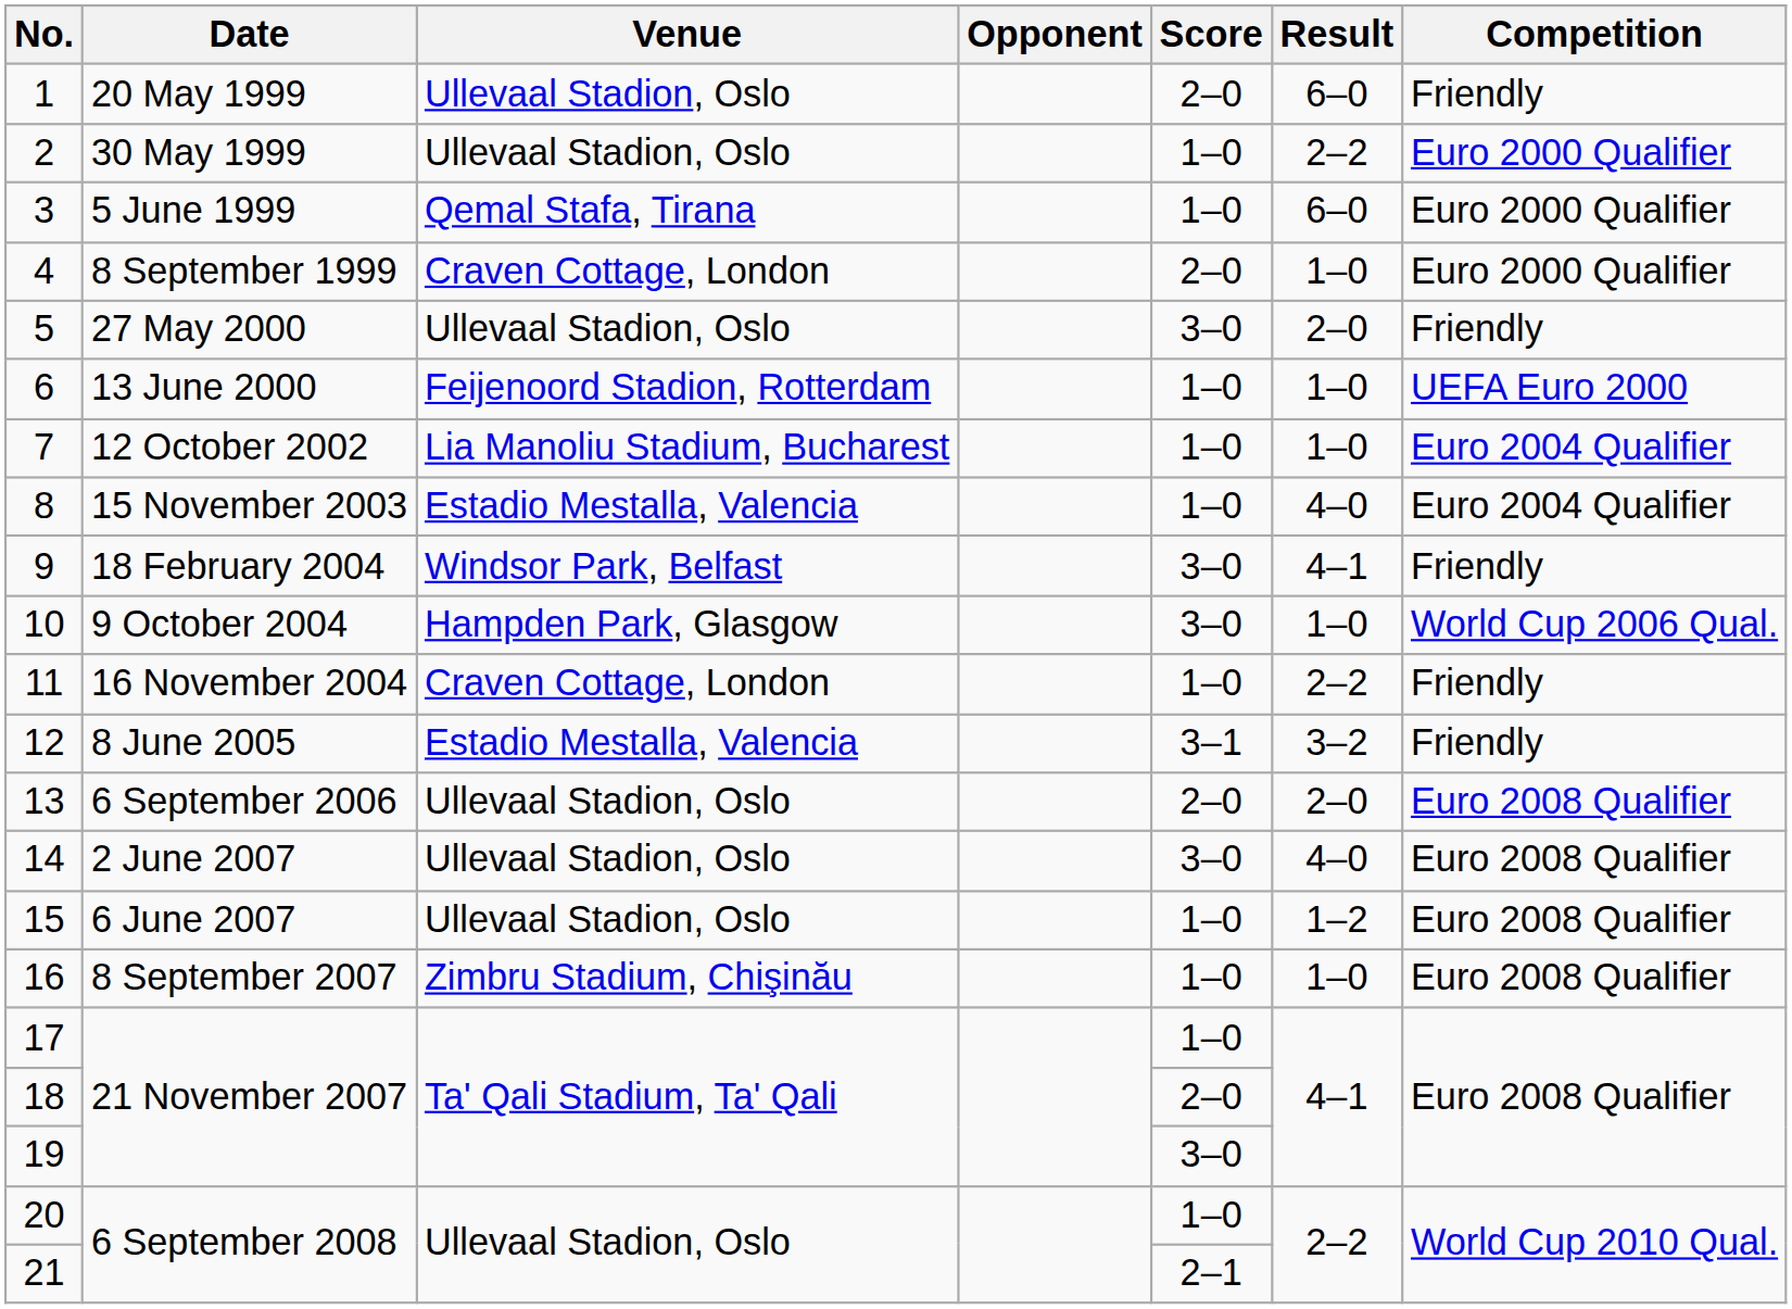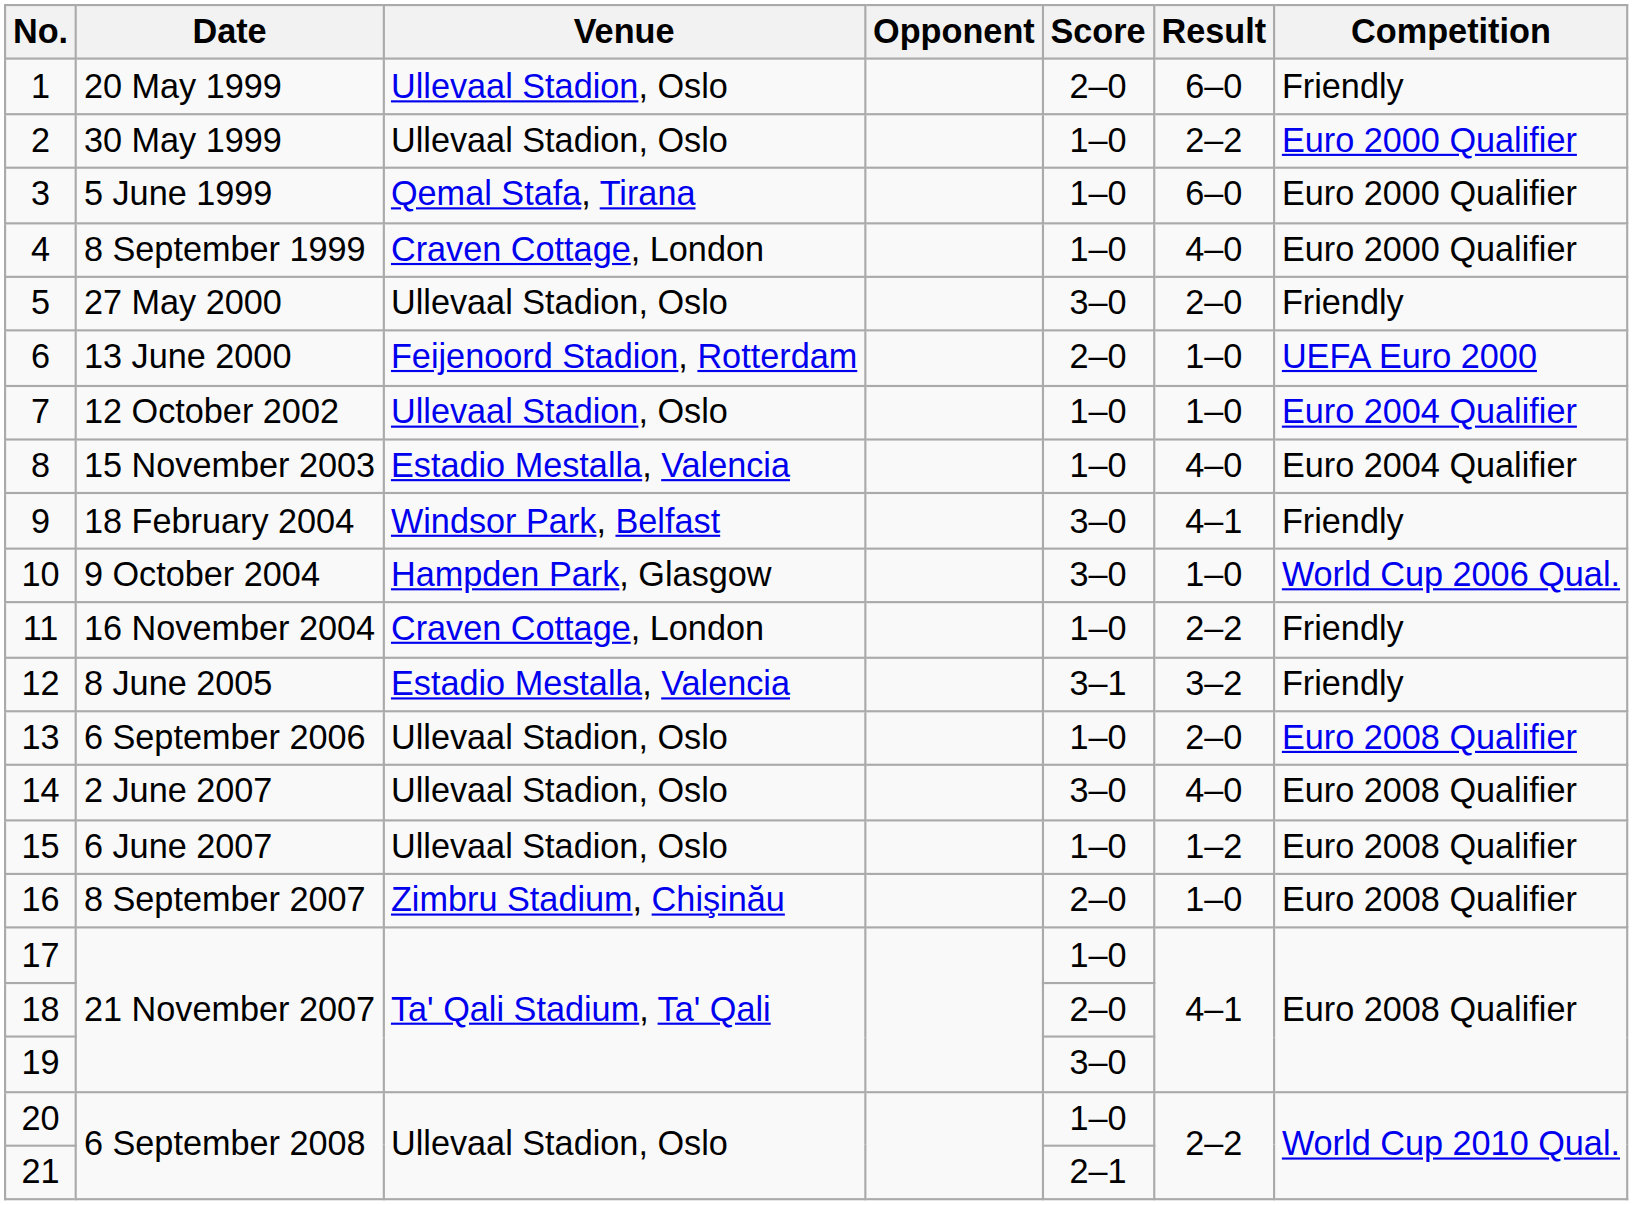4 | Score: 2–0 -> 1–0
4 | Result: 1–0 -> 4–0
6 | Score: 1–0 -> 2–0
7 | Venue: Lia Manoliu Stadium, Bucharest -> Ullevaal Stadion, Oslo
13 | Score: 2–0 -> 1–0
16 | Score: 1–0 -> 2–0
